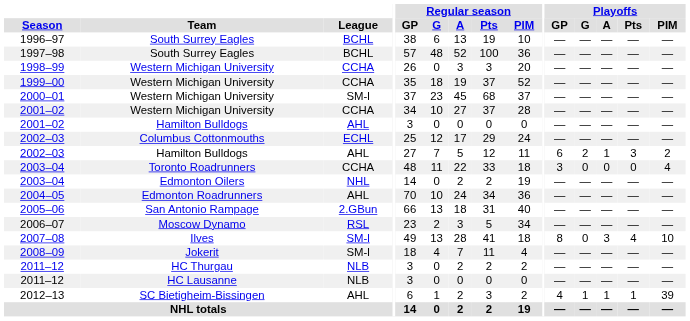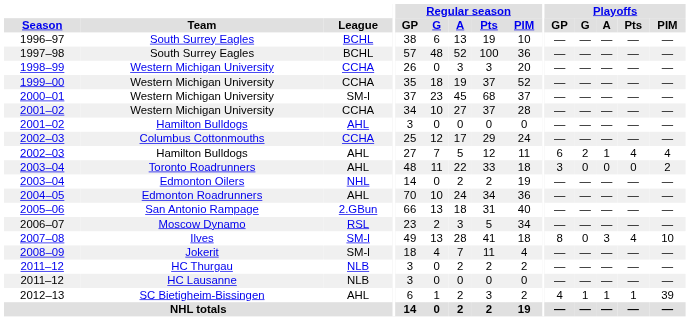2002–03 / Columbus Cottonmouths | League: ECHL -> CCHA
2002–03 / Hamilton Bulldogs | Playoffs / Pts: 3 -> 4
2002–03 / Hamilton Bulldogs | Playoffs / PIM: 2 -> 4
2003–04 / Toronto Roadrunners | League: CCHA -> AHL
2003–04 / Toronto Roadrunners | Playoffs / PIM: 4 -> 2
